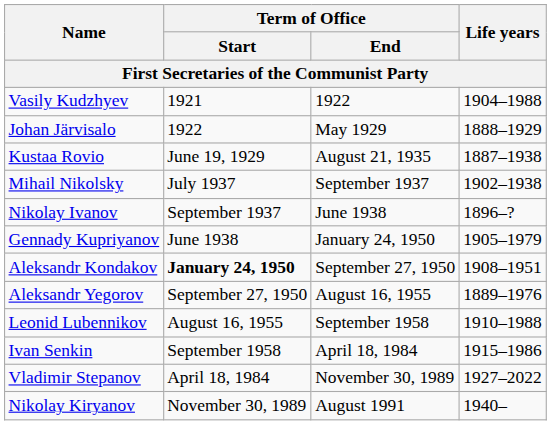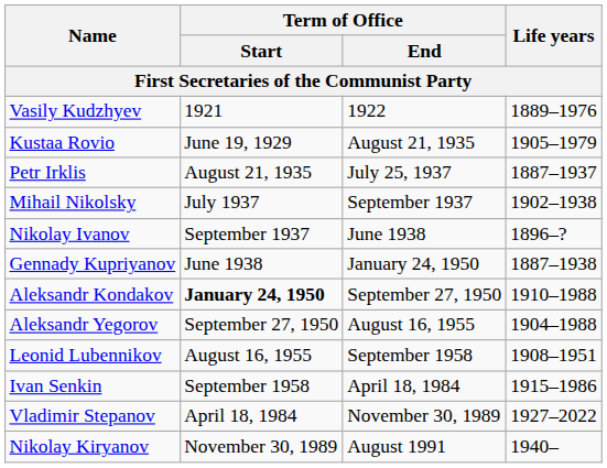Vasily Kudzhyev | Life years: 1904–1988 -> 1889–1976
- row: Johan Järvisalo | 1922 | May 1929 | 1888–1929
Kustaa Rovio | Life years: 1887–1938 -> 1905–1979
+ row: Petr Irklis | August 21, 1935 | July 25, 1937 | 1887–1937
Gennady Kupriyanov | Life years: 1905–1979 -> 1887–1938
Aleksandr Kondakov | Life years: 1908–1951 -> 1910–1988
Aleksandr Yegorov | Life years: 1889–1976 -> 1904–1988
Leonid Lubennikov | Life years: 1910–1988 -> 1908–1951
